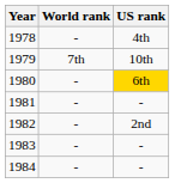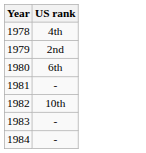- column: World rank | - | 7th | - | - | - | - | -
1979 | US rank: 10th -> 2nd
1980 | US rank: gold background -> no background
1982 | US rank: 2nd -> 10th
